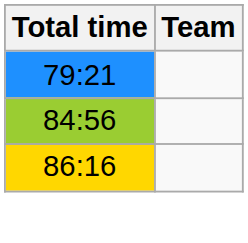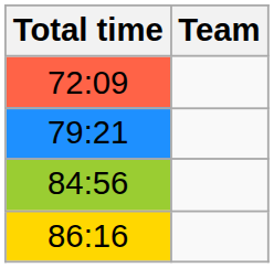+ row: 72:09
